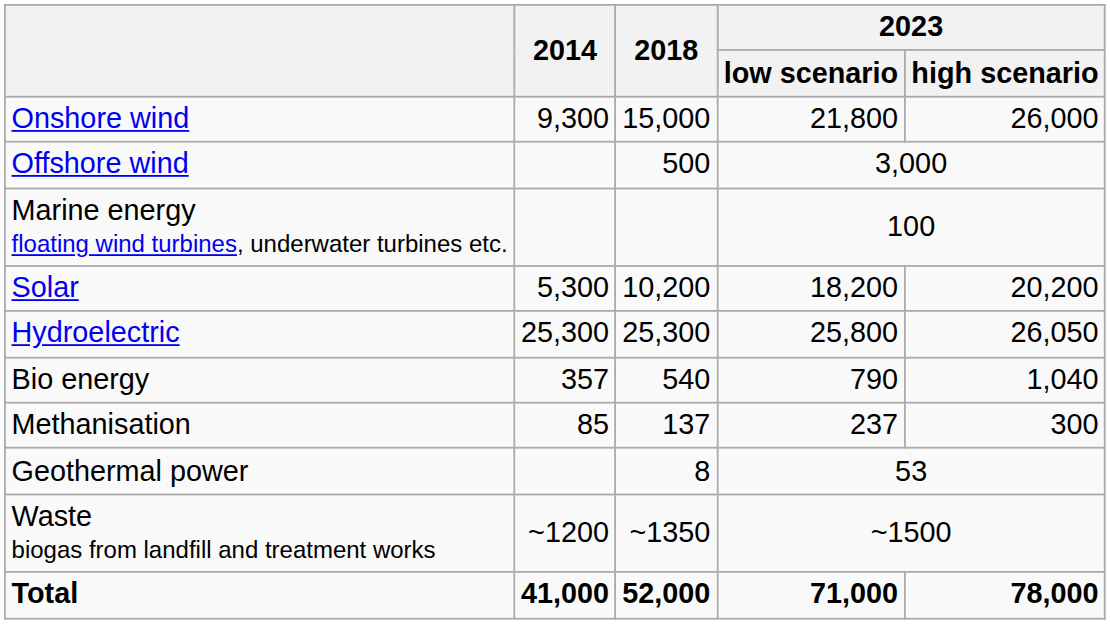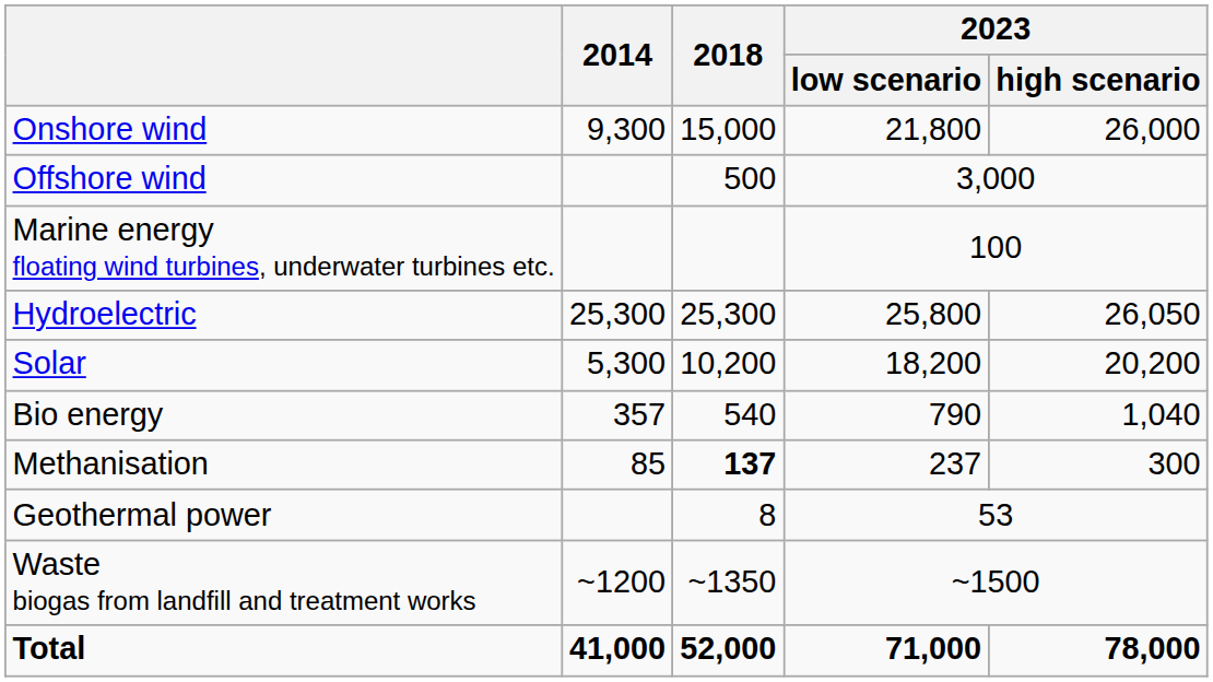rows swapped: Solar <-> Hydroelectric
Methanisation | 2018: normal -> bold
